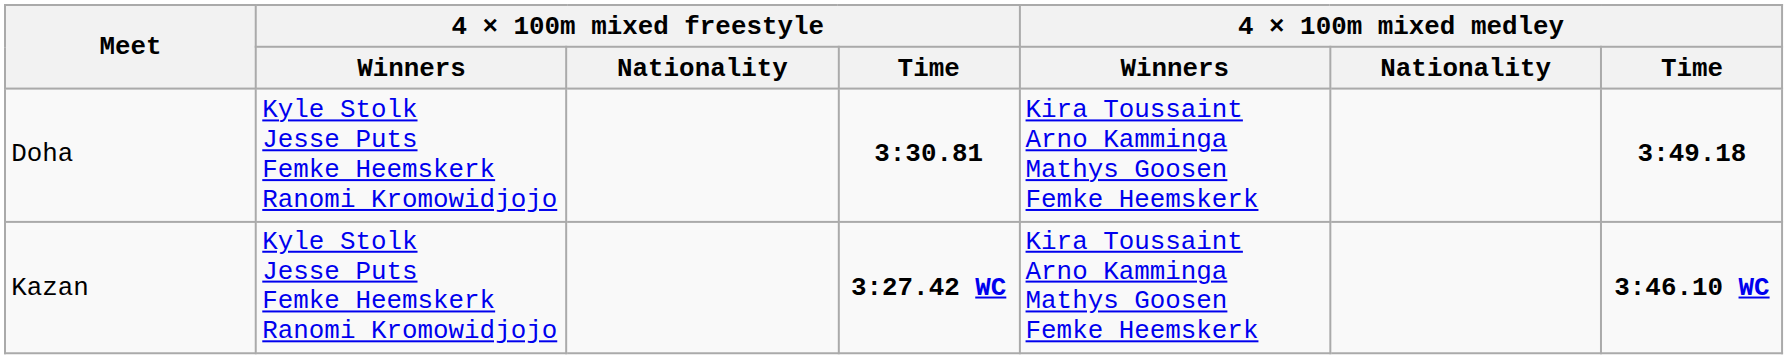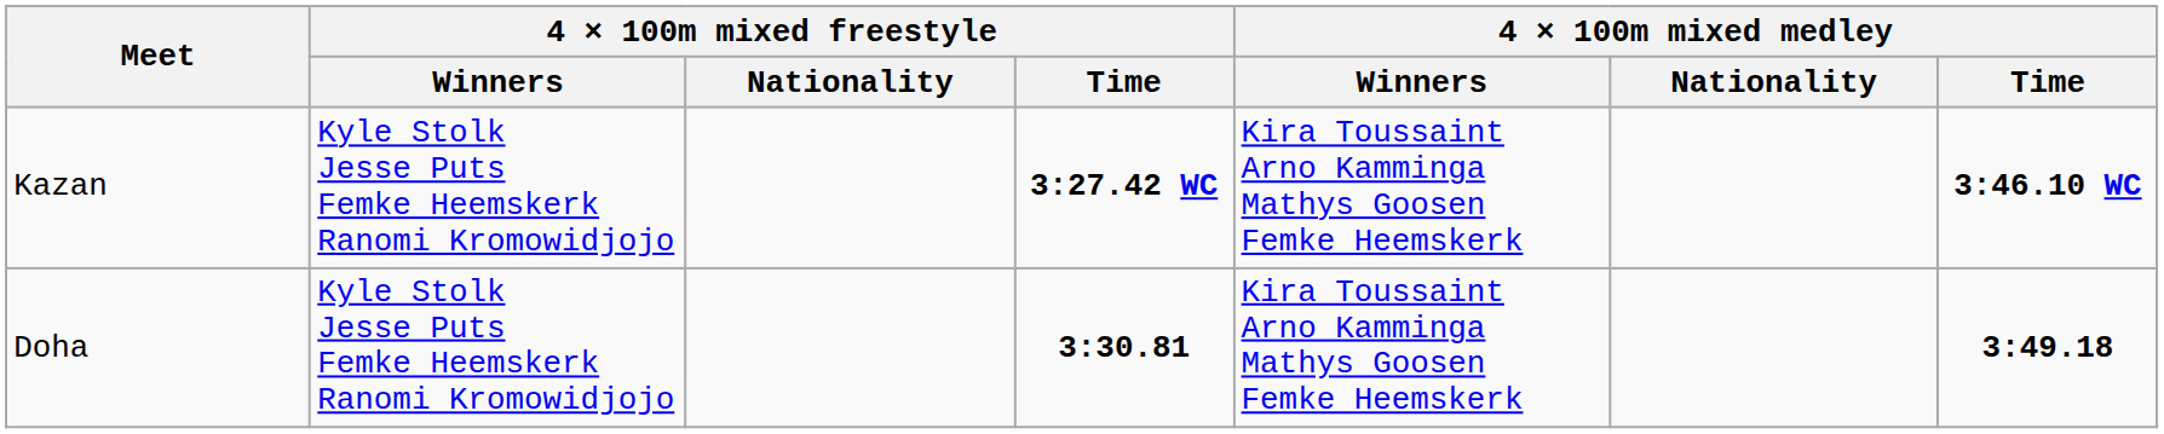rows swapped: Kazan <-> Doha
